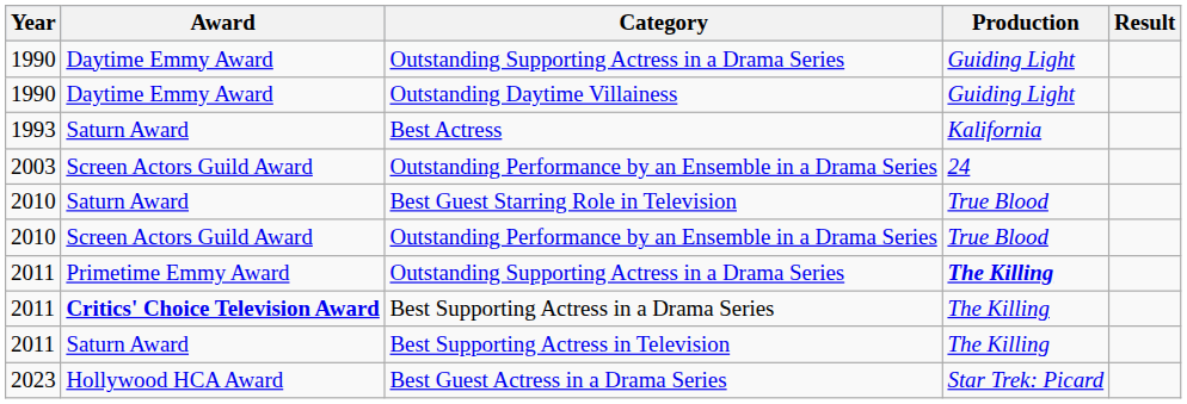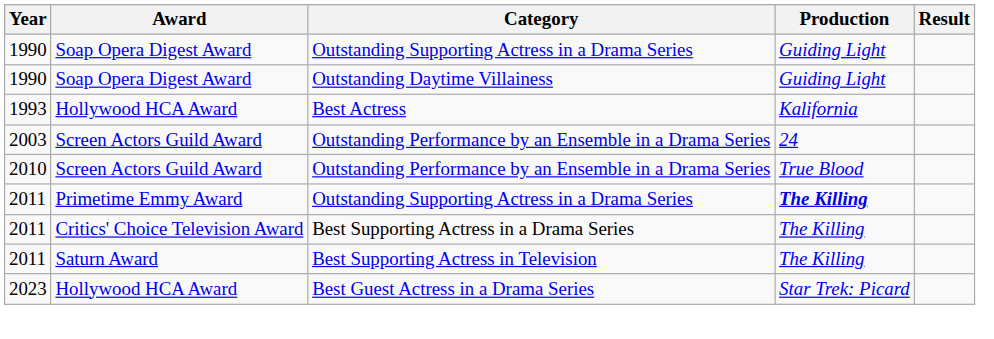1990 / Outstanding Supporting Actress in a Drama Series | Award: Daytime Emmy Award -> Soap Opera Digest Award
Outstanding Daytime Villainess | Award: Daytime Emmy Award -> Soap Opera Digest Award
Best Actress | Award: Saturn Award -> Hollywood HCA Award
- row: 2010 | Saturn Award | Best Guest Starring Role in Television | True Blood
Best Supporting Actress in a Drama Series | Award: bold -> normal
